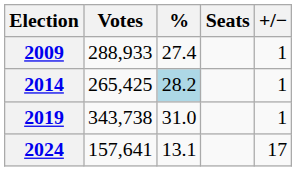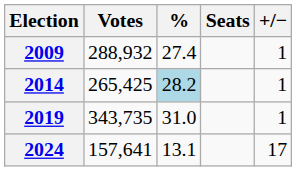2009 | Votes: 288,933 -> 288,932
2019 | Votes: 343,738 -> 343,735
